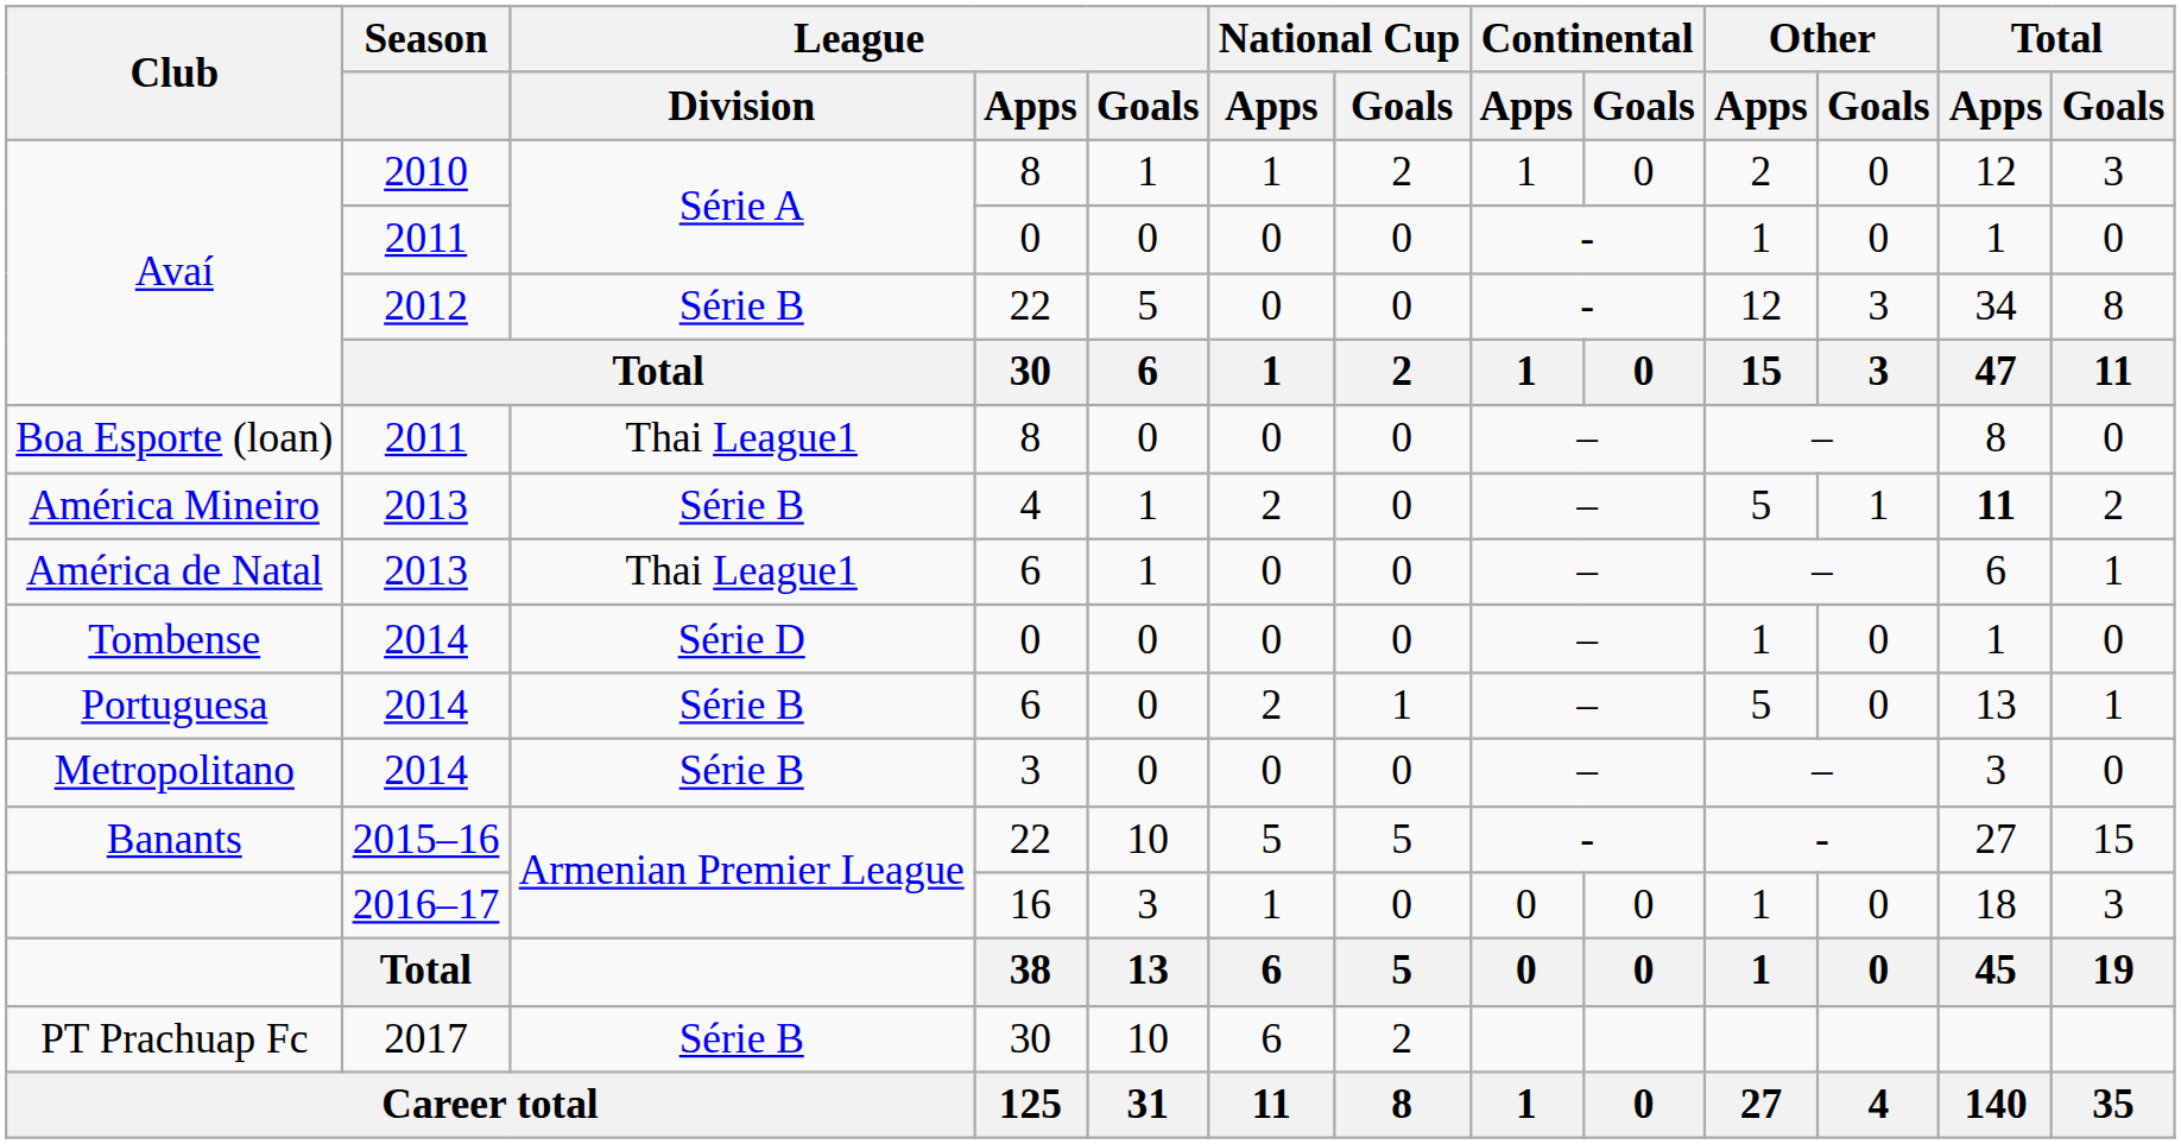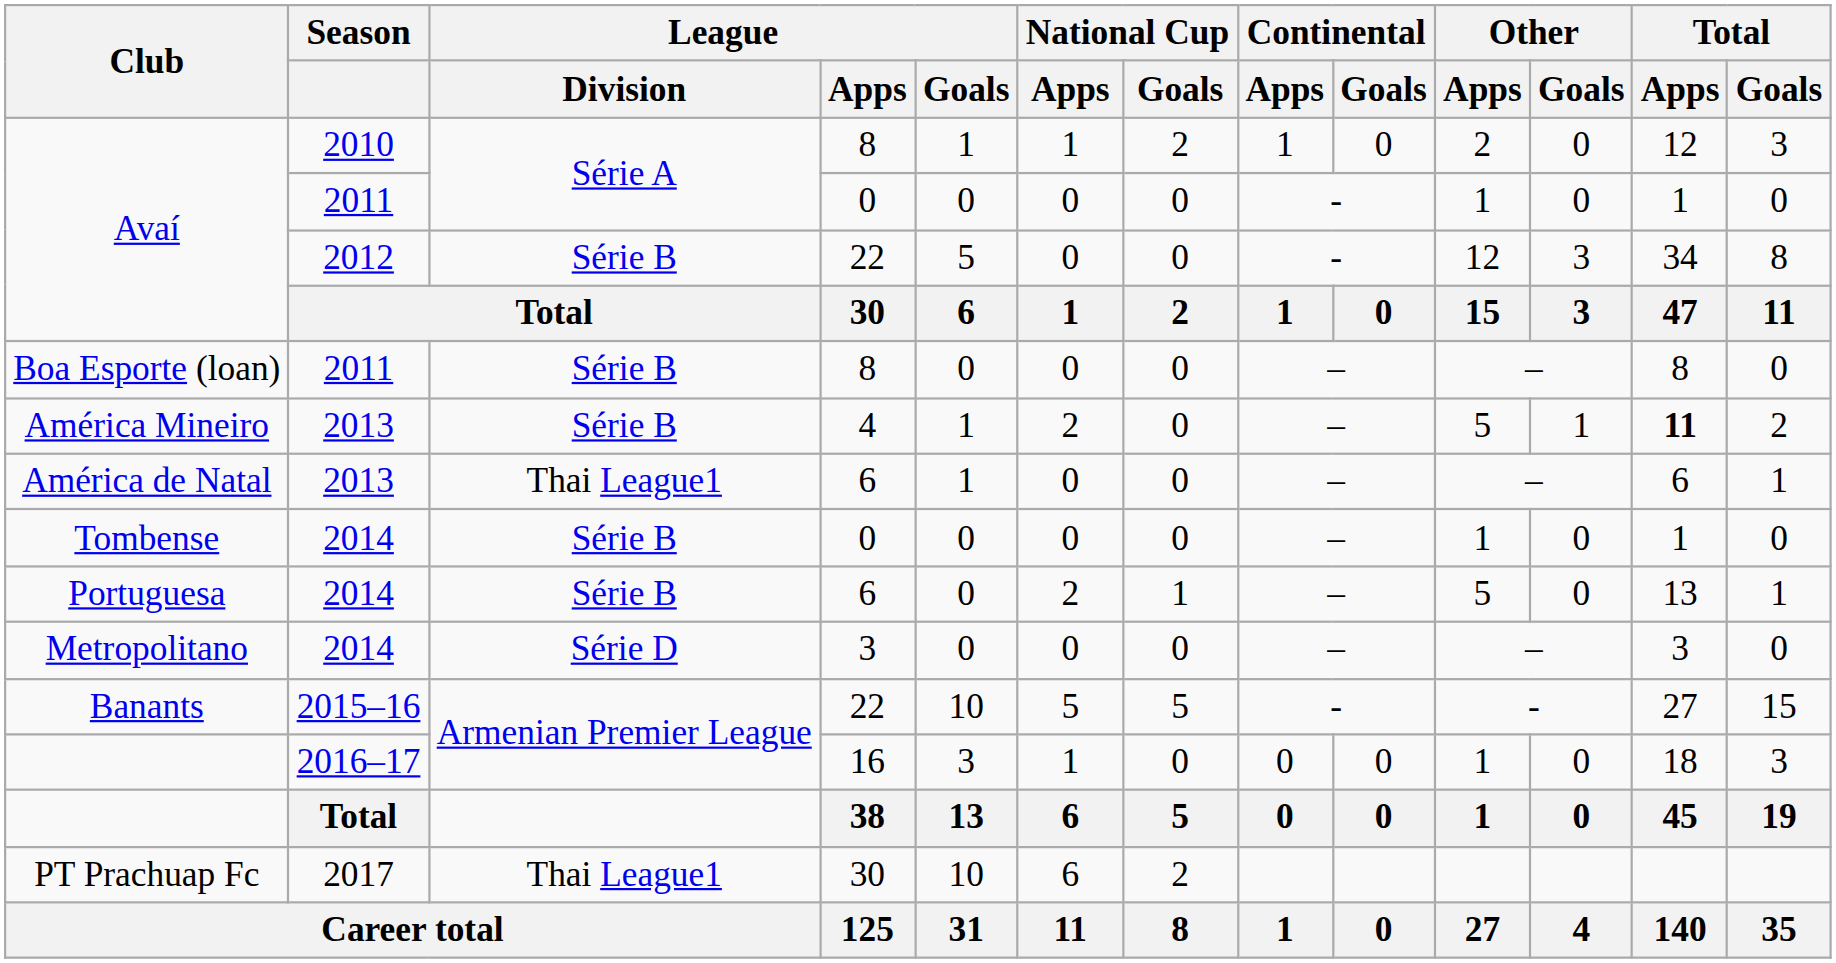Boa Esporte (loan) | League / Division: Thai League1 -> Série B
Tombense | League / Division: Série D -> Série B
Metropolitano | League / Division: Série B -> Série D
PT Prachuap Fc | League / Division: Série B -> Thai League1
